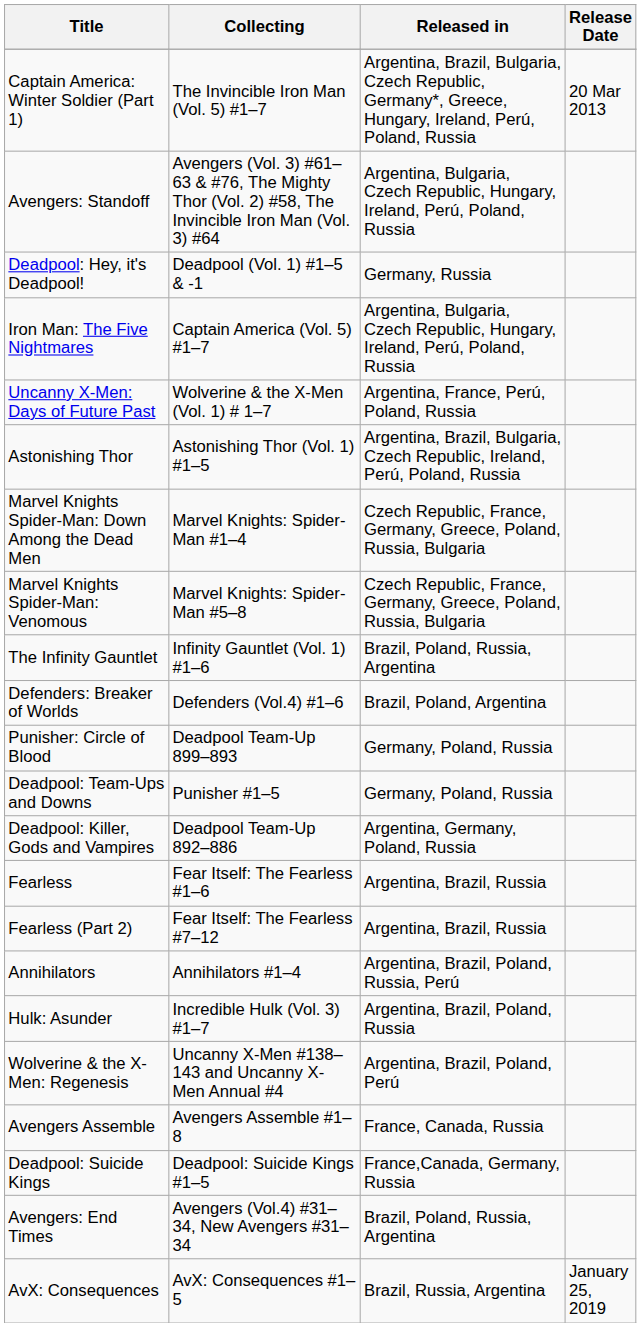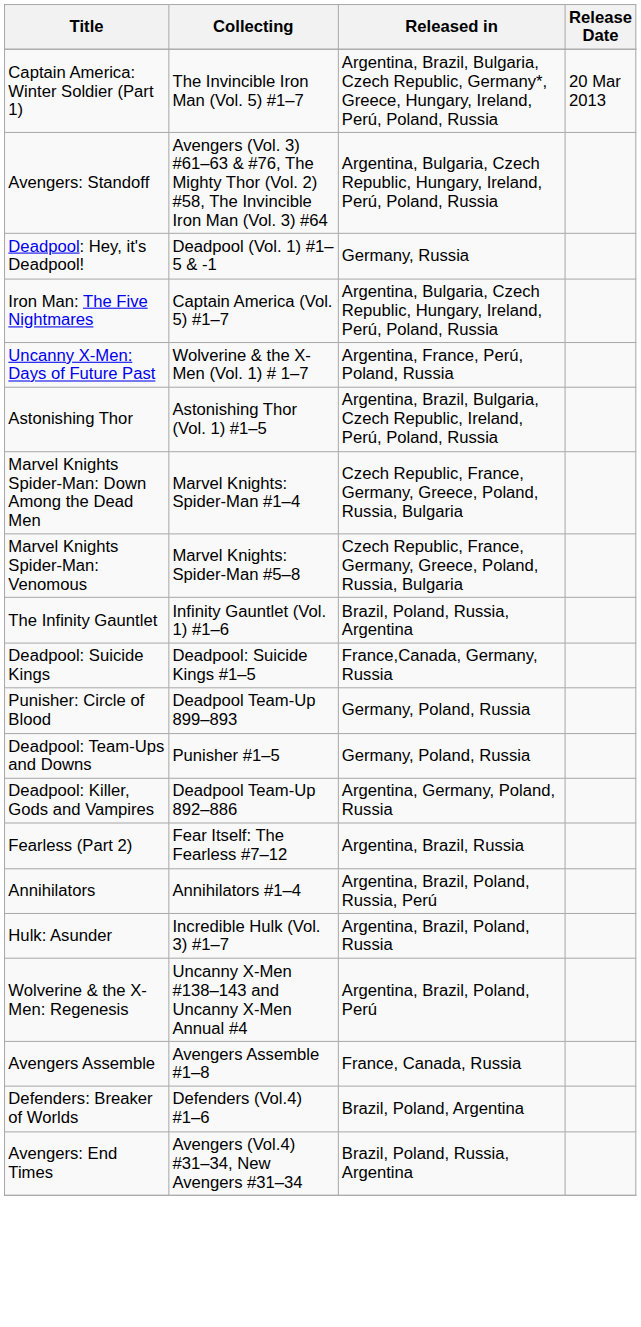rows swapped: Deadpool: Suicide Kings <-> Defenders: Breaker of Worlds
- row: Fearless | Fear Itself: The Fearless #1–6 | Argentina, Brazil, Russia
- row: AvX: Consequences | AvX: Consequences #1–5 | Brazil, Russia, Argentina | January 25, 2019
